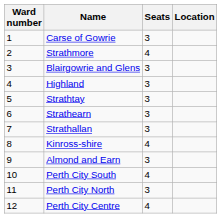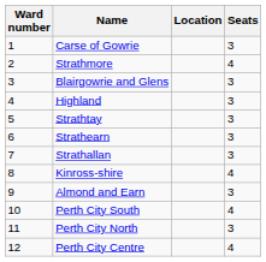columns swapped: Location <-> Seats
